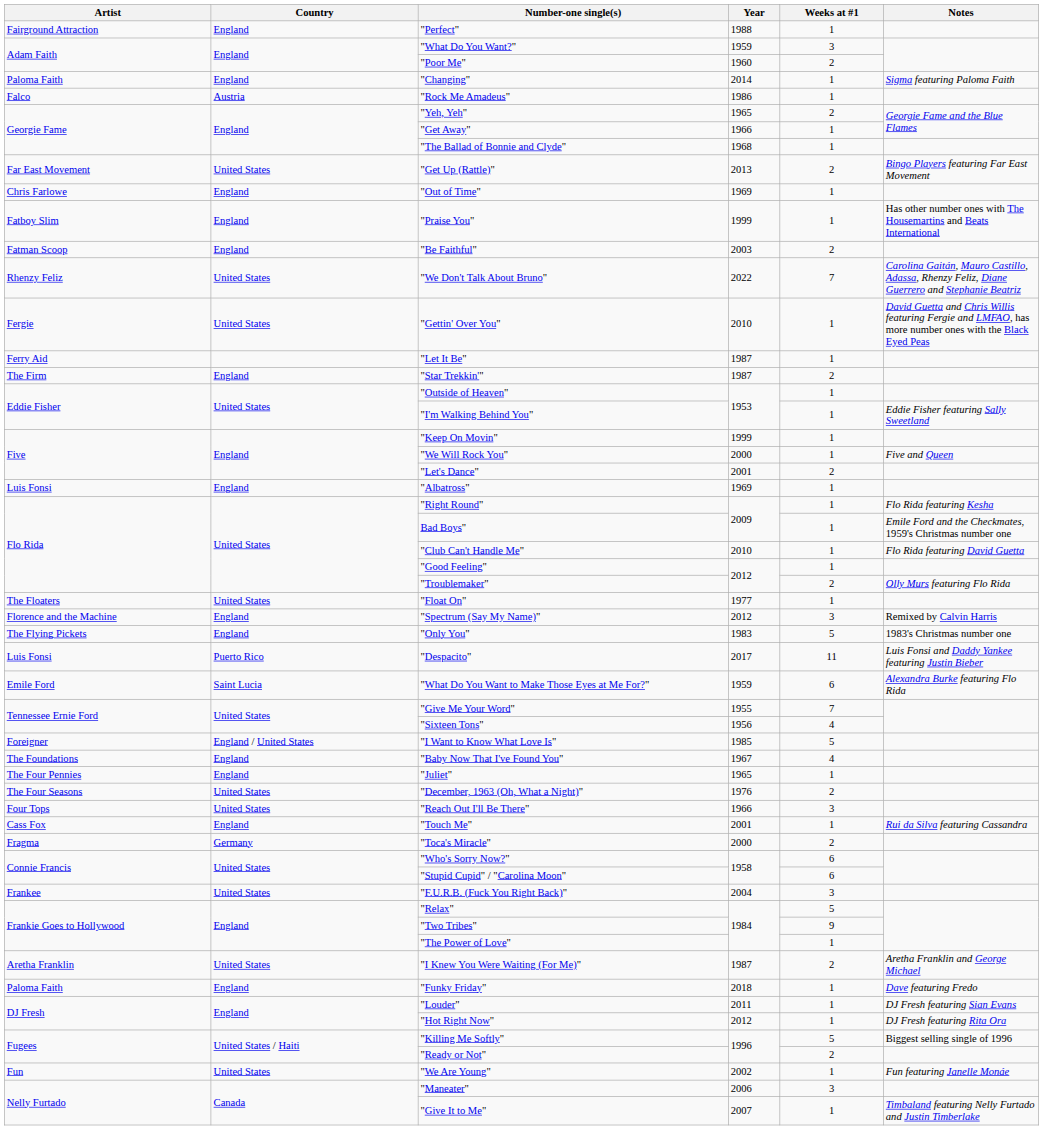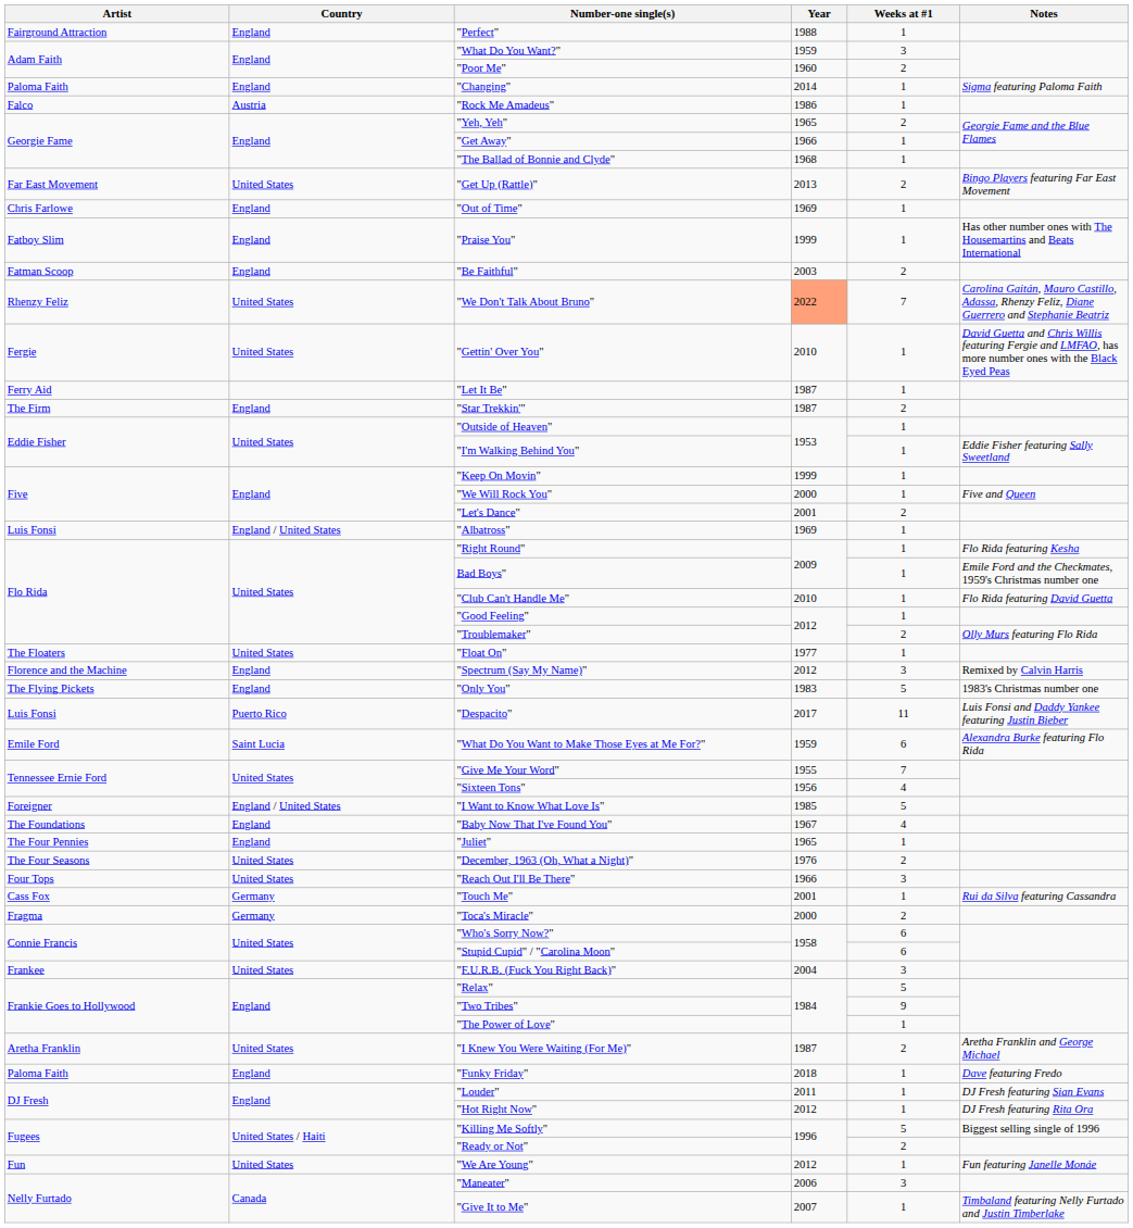"We Don't Talk About Bruno" | Year: no background -> lightsalmon background
"Albatross" | Country: England -> England / United States
"Touch Me" | Country: England -> Germany
"We Are Young" | Year: 2002 -> 2012
